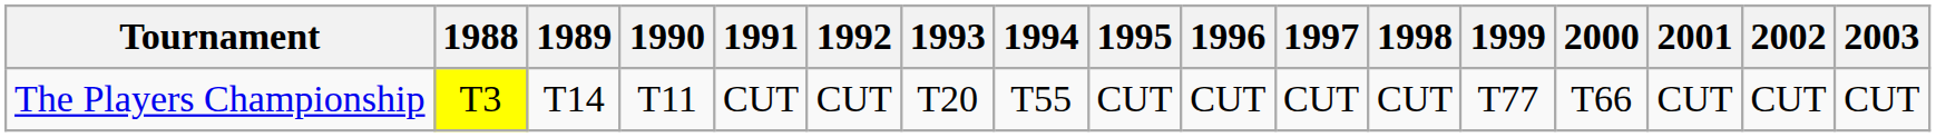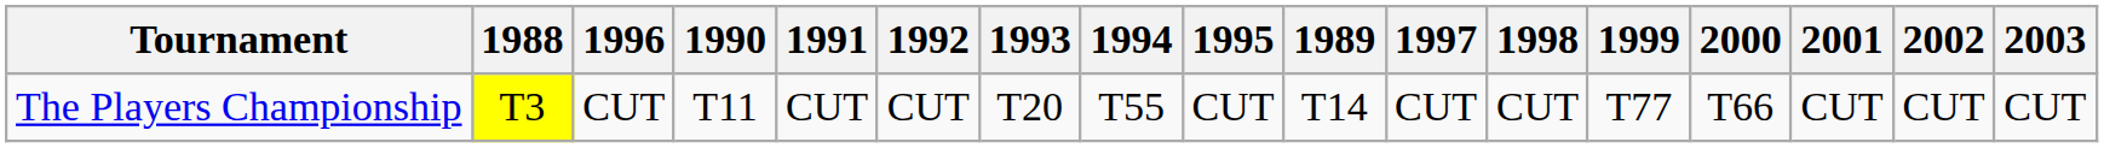columns swapped: 1989 <-> 1996
